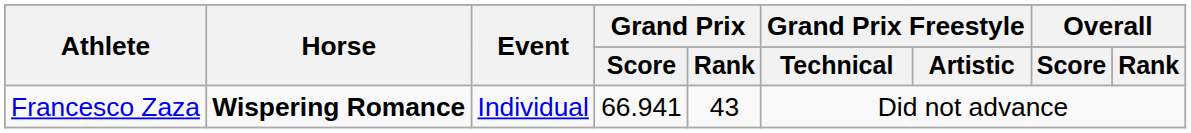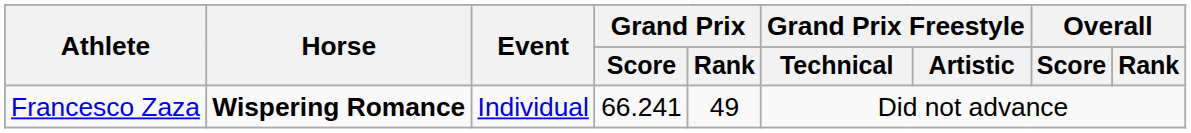Francesco Zaza | Grand Prix / Score: 66.941 -> 66.241
Francesco Zaza | Grand Prix / Rank: 43 -> 49
